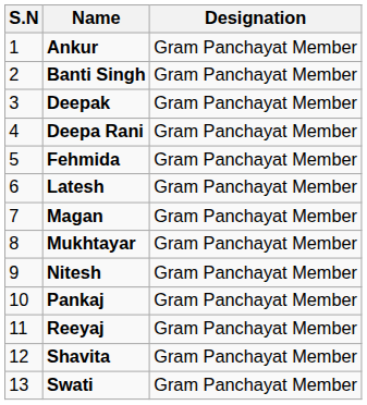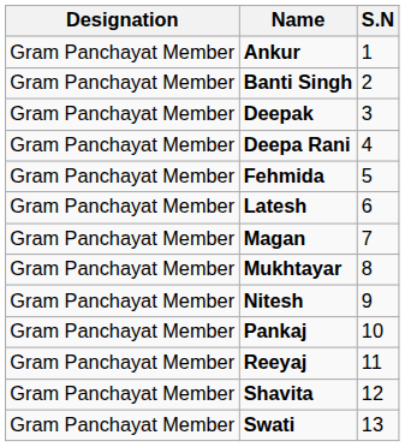columns swapped: S.N <-> Designation
